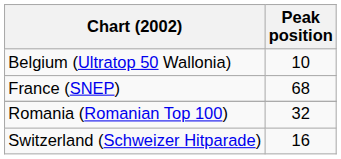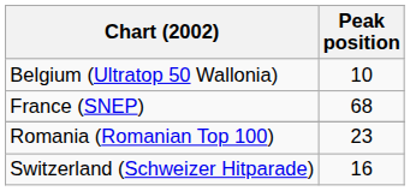Romania (Romanian Top 100) | Peak position: 32 -> 23
